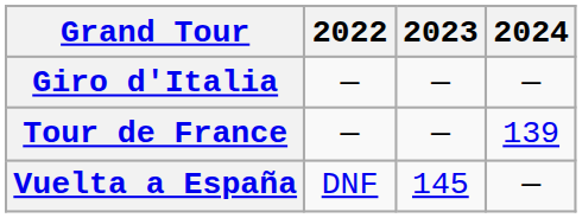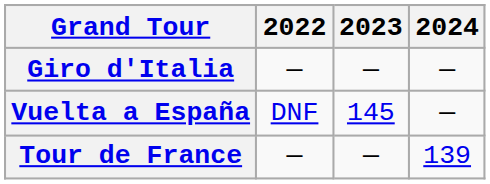rows swapped: Tour de France <-> Vuelta a España
